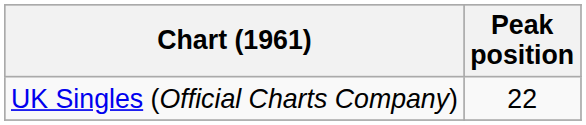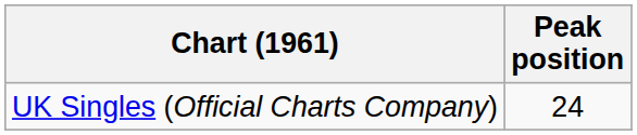UK Singles (Official Charts Company) | Peak position: 22 -> 24
